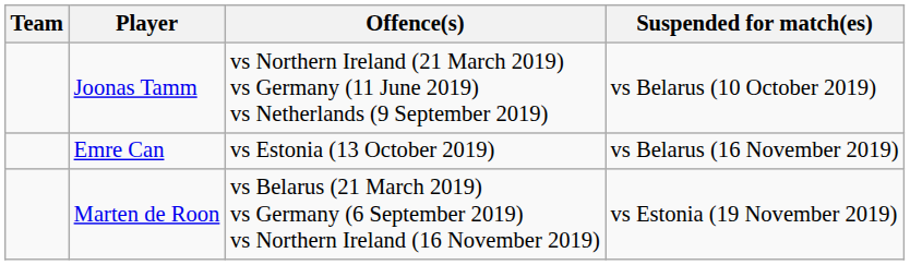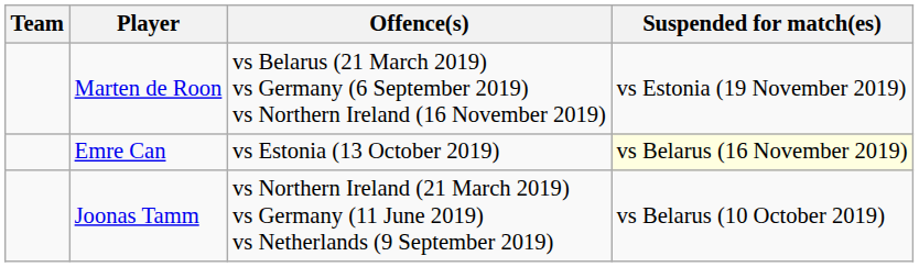rows swapped: Joonas Tamm <-> Marten de Roon
Emre Can | Suspended for match(es): no background -> lightyellow background
